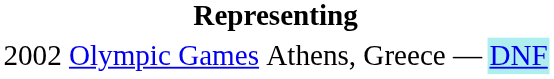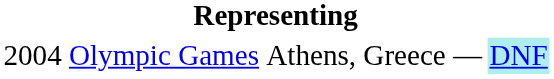Olympic Games | column 1: 2002 -> 2004
